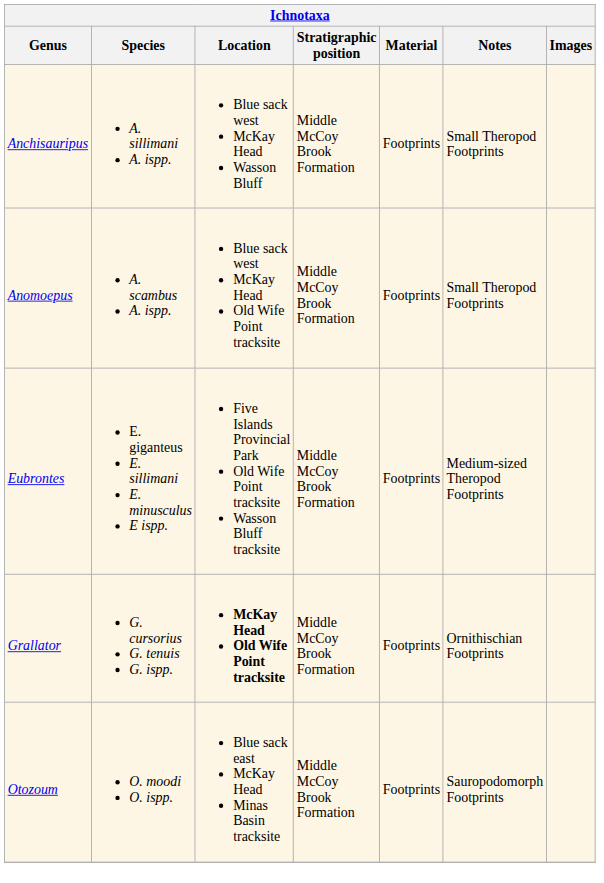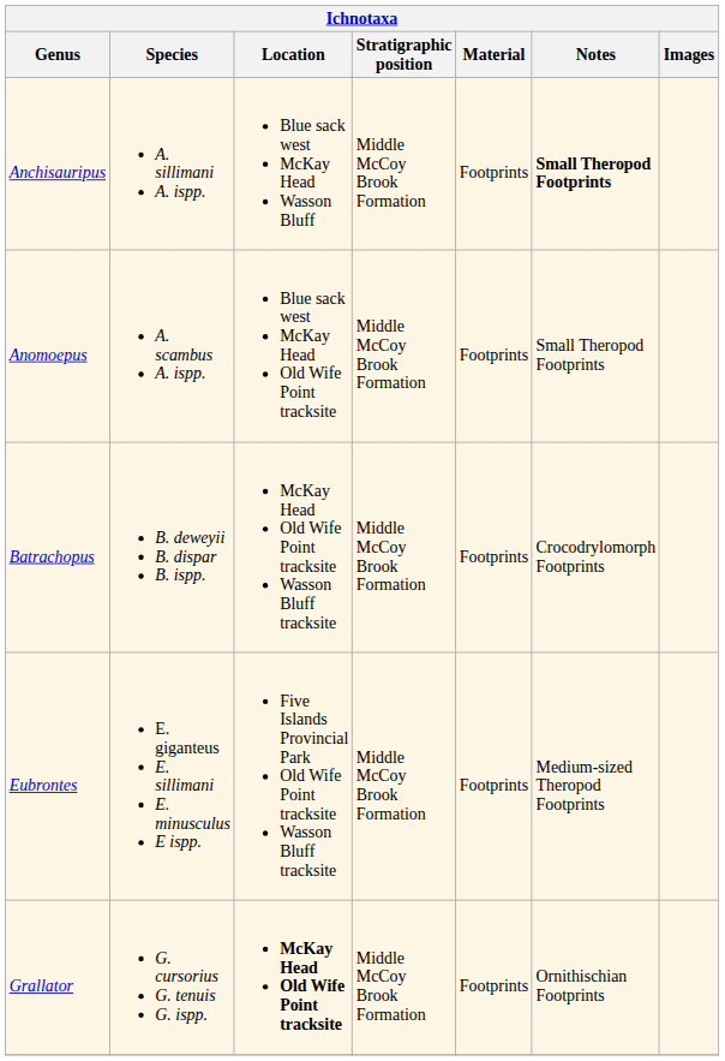Anchisauripus | Notes: normal -> bold
+ row: Batrachopus | B. deweyii B. dispar B. ispp. | McKay Head Old Wife Point tracksite Wasson Bluff tracksite | Middle McCoy Brook Formation | Footprints | Crocodrylomorph Footprints
- row: Otozoum | O. moodi O. ispp. | Blue sack east McKay Head Minas Basin tracksite | Middle McCoy Brook Formation | Footprints | Sauropodomorph Footprints
